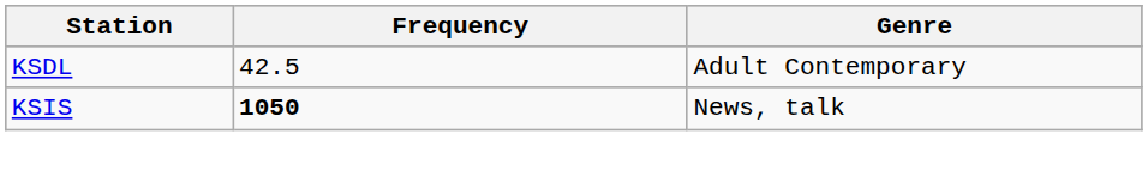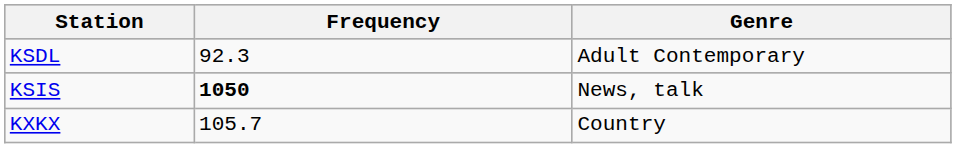KSDL | Frequency: 42.5 -> 92.3
+ row: KXKX | 105.7 | Country
